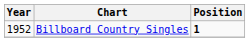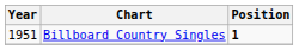Billboard Country Singles | Year: 1952 -> 1951
